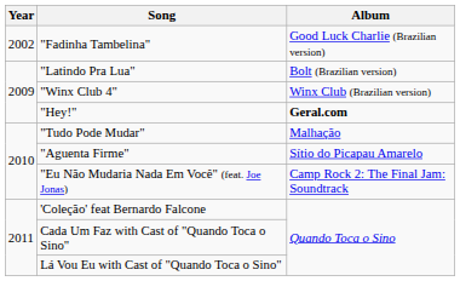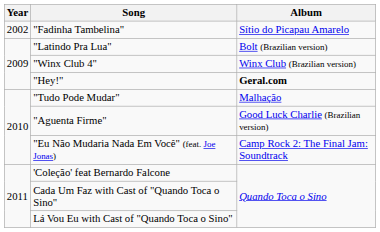"Fadinha Tambelina" | Album: Good Luck Charlie (Brazilian version) -> Sítio do Picapau Amarelo
"Aguenta Firme" | Album: Sítio do Picapau Amarelo -> Good Luck Charlie (Brazilian version)
